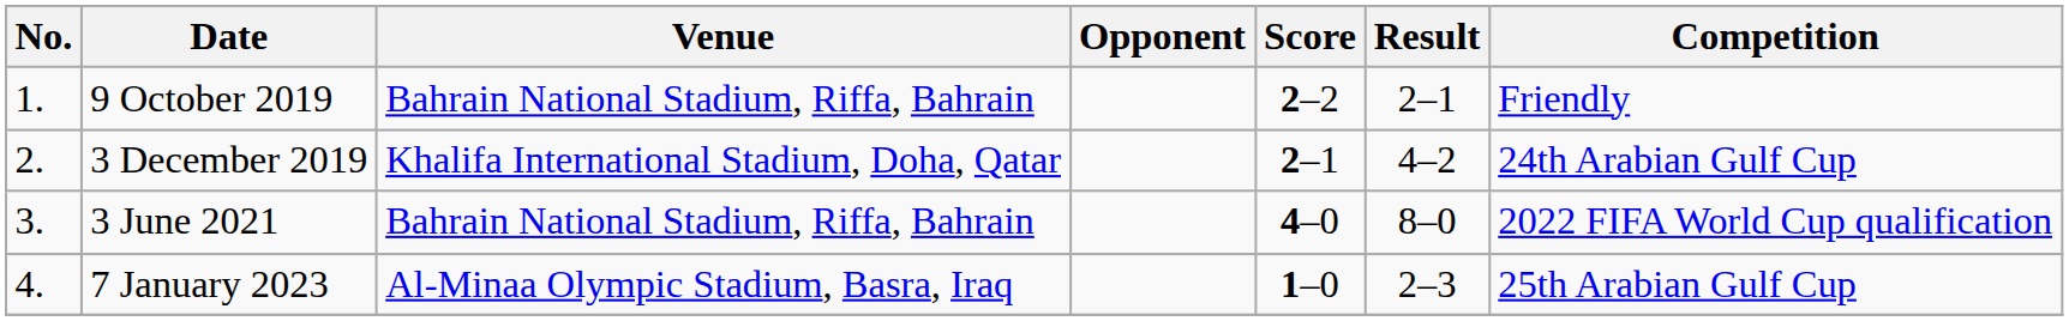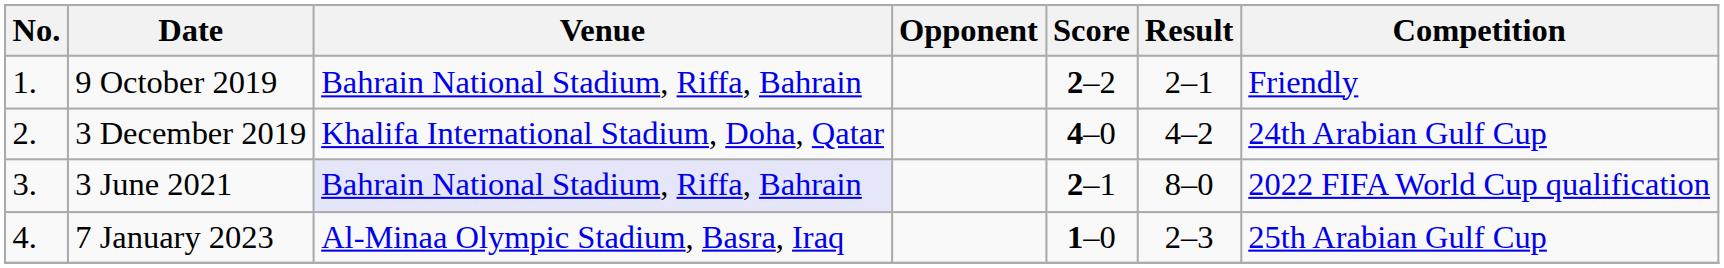3 December 2019 | Score: 2–1 -> 4–0
3 June 2021 | Venue: no background -> lavender background
3 June 2021 | Score: 4–0 -> 2–1
